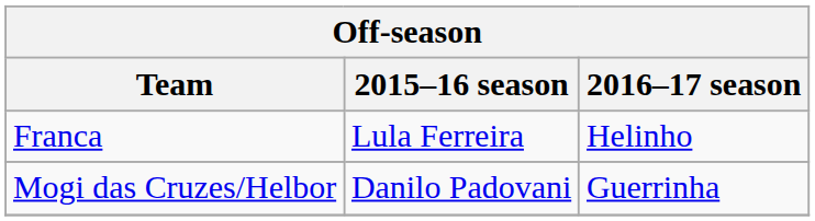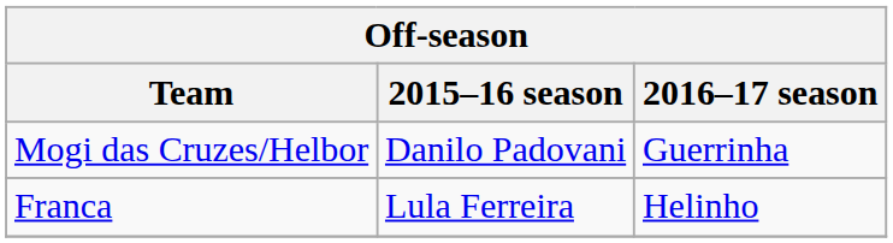rows swapped: Franca <-> Mogi das Cruzes/Helbor
